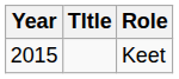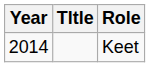Keet | Year: 2015 -> 2014
